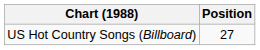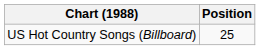US Hot Country Songs (Billboard) | Position: 27 -> 25
